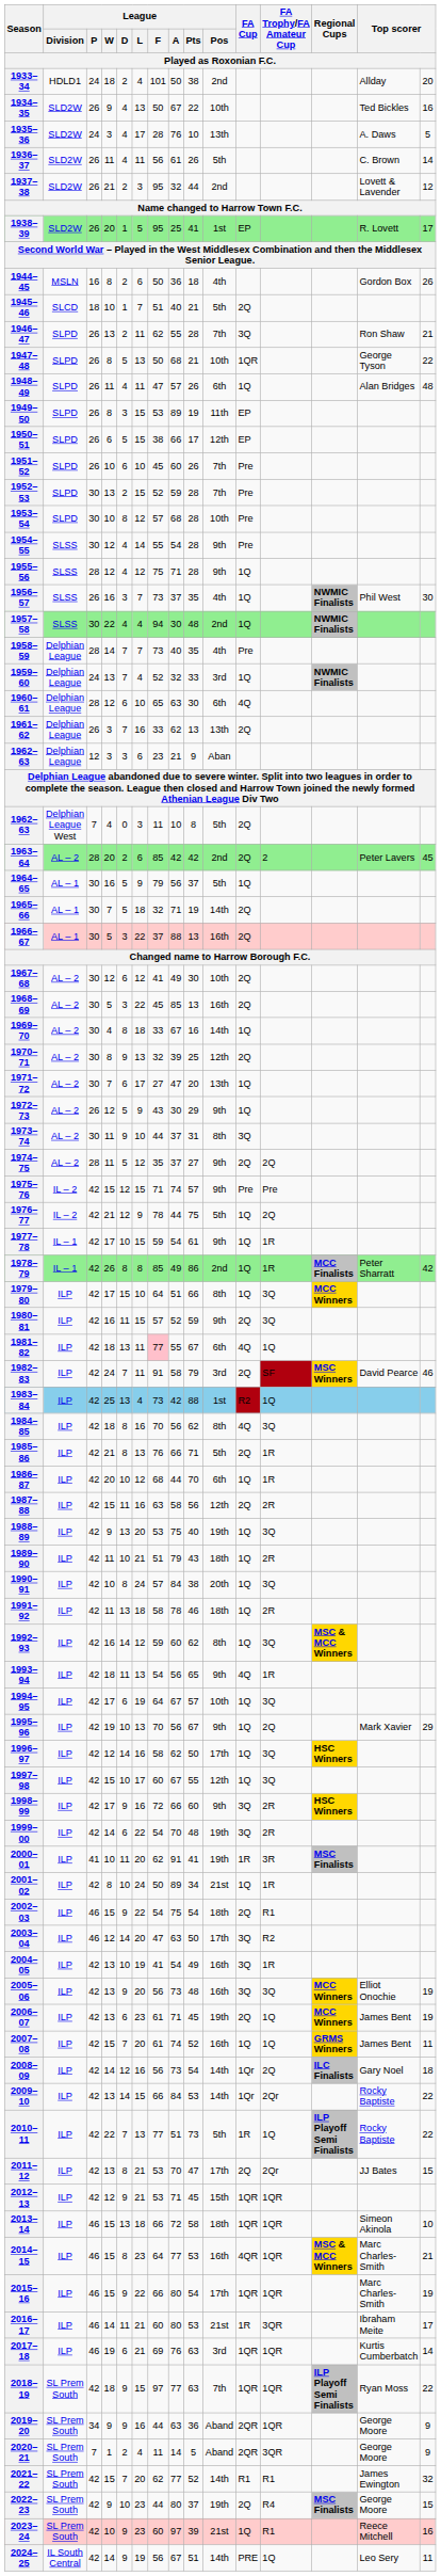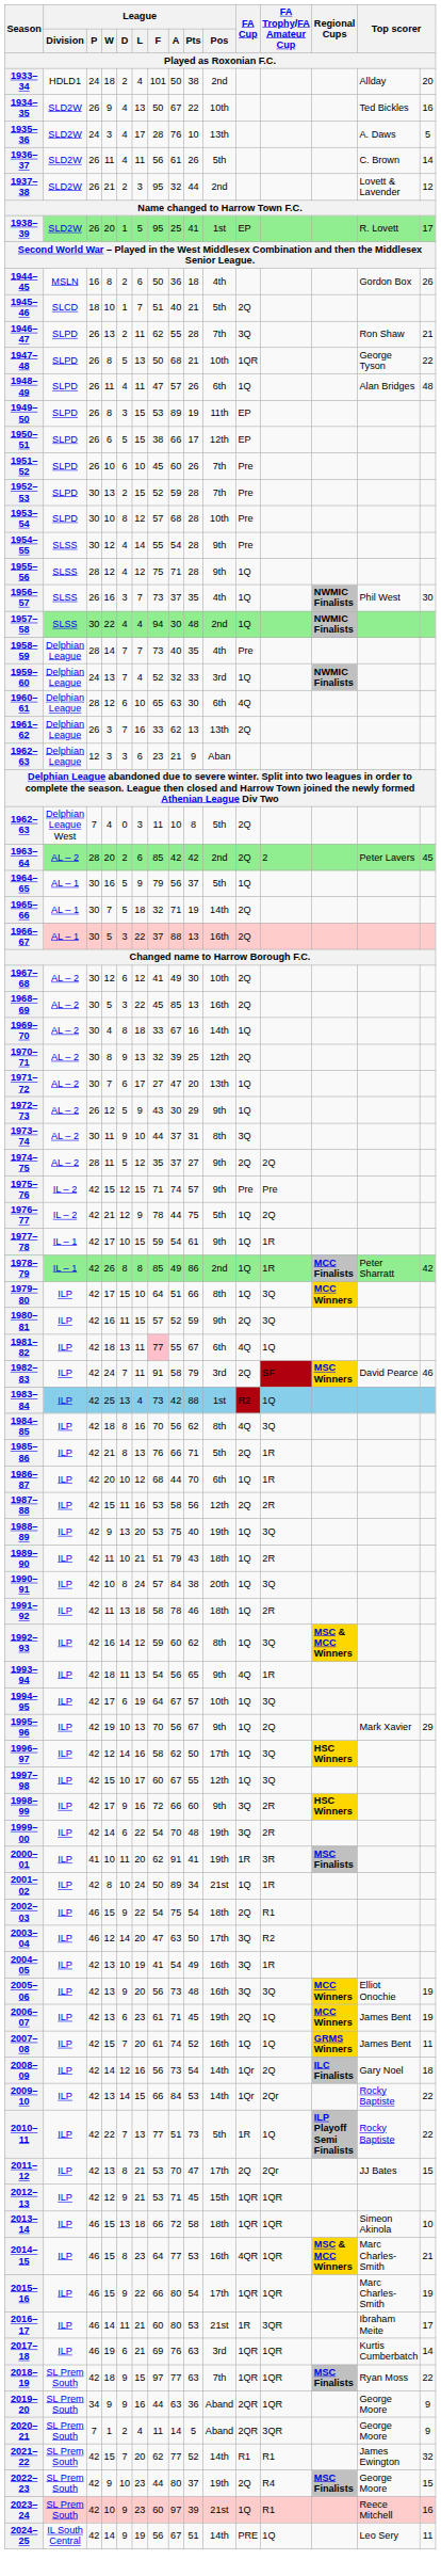1987–88 | League / F: 63 -> 53
2018–19 | Regional Cups: ILP Playoff Semi Finalists -> MSC Finalists
